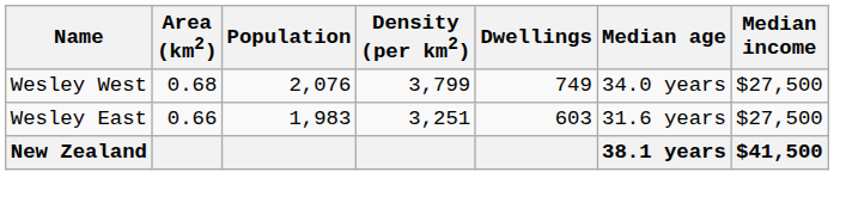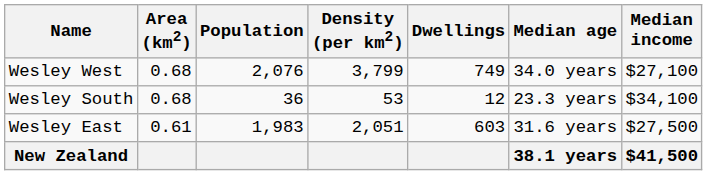Wesley West | Median income: $27,500 -> $27,100
+ row: Wesley South | 0.68 | 36 | 53 | 12 | 23.3 years | $34,100
Wesley East | Area (km2): 0.66 -> 0.61
Wesley East | Density (per km2): 3,251 -> 2,051
